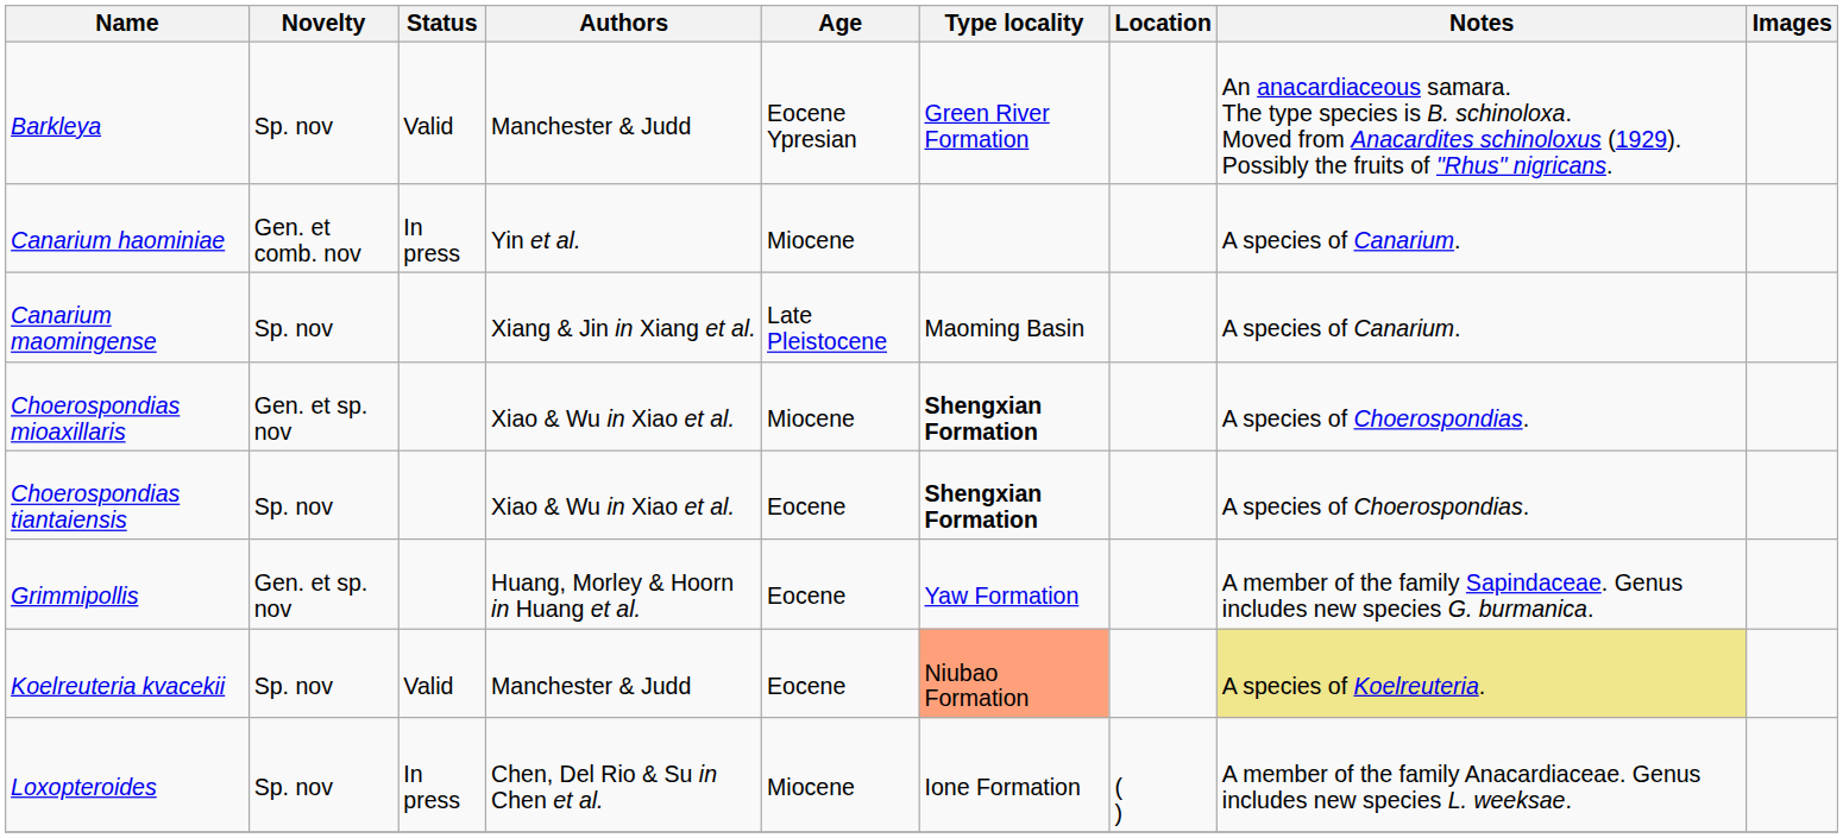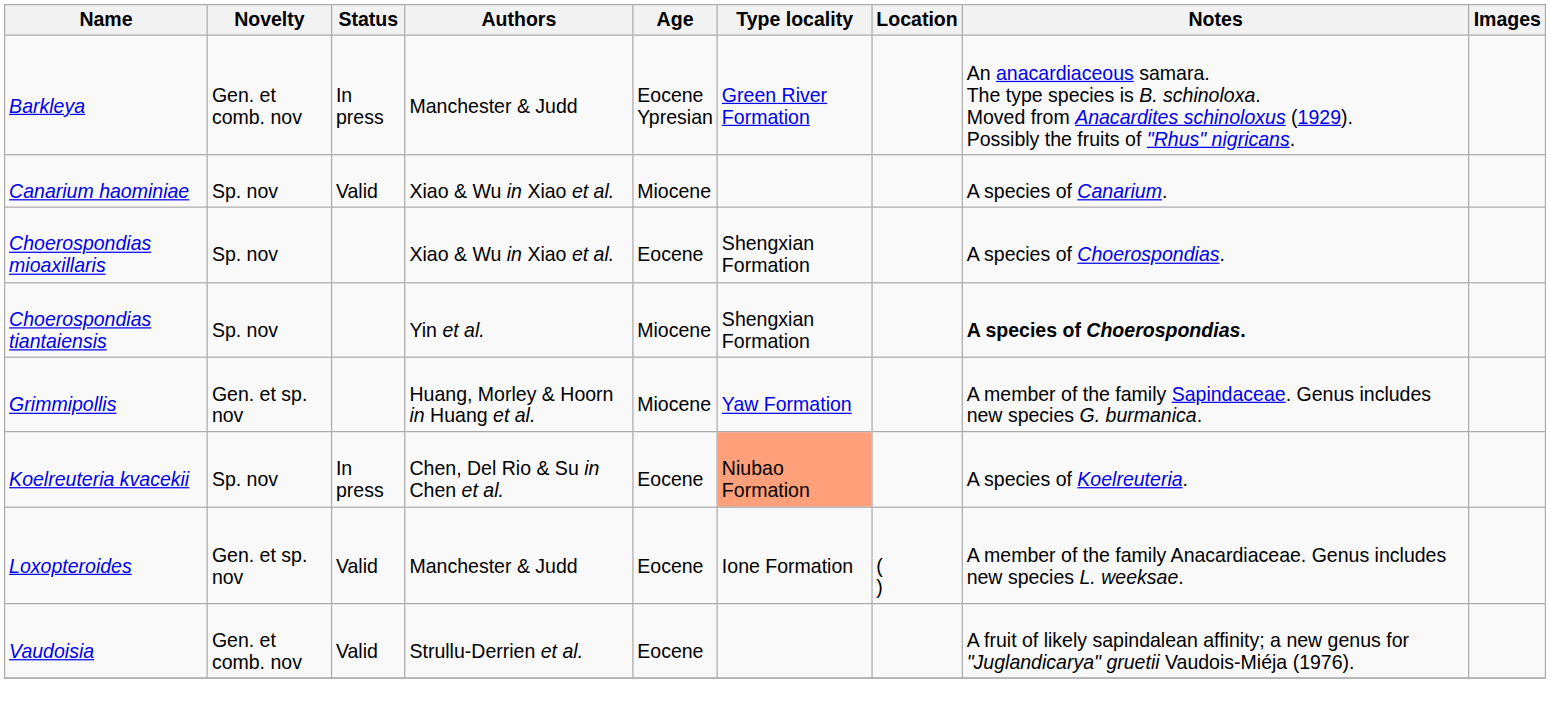Barkleya | Novelty: Sp. nov -> Gen. et comb. nov
Barkleya | Status: Valid -> In press
Canarium haominiae | Novelty: Gen. et comb. nov -> Sp. nov
Canarium haominiae | Status: In press -> Valid
Canarium haominiae | Authors: Yin et al. -> Xiao & Wu in Xiao et al.
- row: Canarium maomingense | Sp. nov | Xiang & Jin in Xiang et al. | Late Pleistocene | Maoming Basin | A species of Canarium.
Choerospondias mioaxillaris | Novelty: Gen. et sp. nov -> Sp. nov
Choerospondias mioaxillaris | Age: Miocene -> Eocene
Choerospondias mioaxillaris | Type locality: bold -> normal
Choerospondias tiantaiensis | Authors: Xiao & Wu in Xiao et al. -> Yin et al.
Choerospondias tiantaiensis | Age: Eocene -> Miocene
Choerospondias tiantaiensis | Type locality: bold -> normal
Choerospondias tiantaiensis | Notes: normal -> bold
Grimmipollis | Age: Eocene -> Miocene
Koelreuteria kvacekii | Status: Valid -> In press
Koelreuteria kvacekii | Authors: Manchester & Judd -> Chen, Del Rio & Su in Chen et al.
Koelreuteria kvacekii | Notes: khaki background -> no background
Loxopteroides | Novelty: Sp. nov -> Gen. et sp. nov
Loxopteroides | Status: In press -> Valid
Loxopteroides | Authors: Chen, Del Rio & Su in Chen et al. -> Manchester & Judd
Loxopteroides | Age: Miocene -> Eocene
+ row: Vaudoisia | Gen. et comb. nov | Valid | Strullu-Derrien et al. | Eocene | A fruit of likely sapindalean affinity; a new genus for "Juglandicarya" gruetii Vaudois-Miéja (1976).
